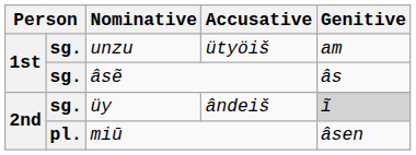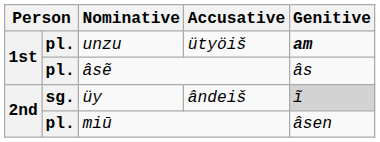unzu | column 2: sg. -> pl.
unzu | Genitive: normal -> bold
âsẽ | column 2: sg. -> pl.
